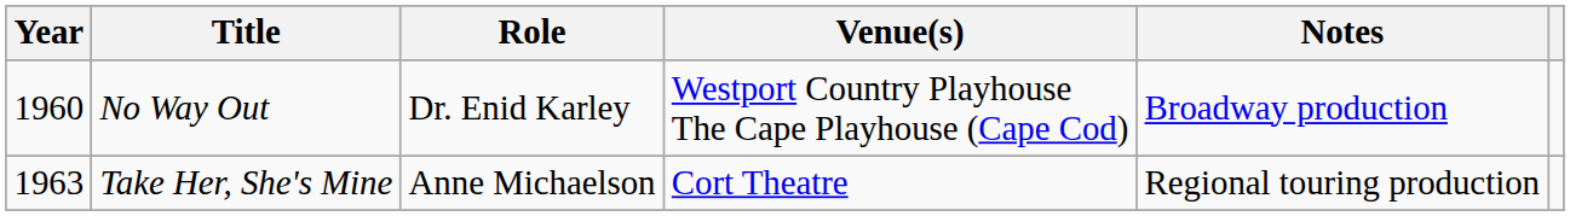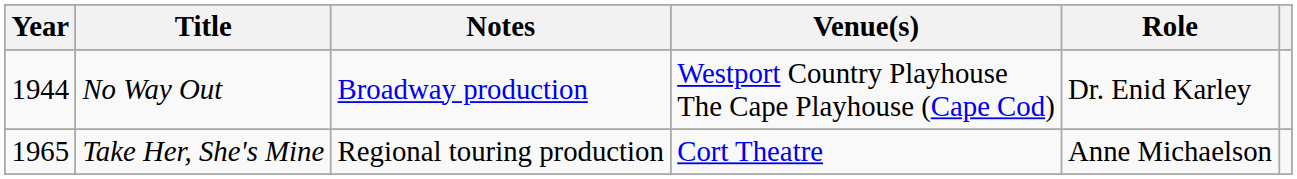columns swapped: Role <-> Notes
No Way Out | Year: 1960 -> 1944
Take Her, She's Mine | Year: 1963 -> 1965
